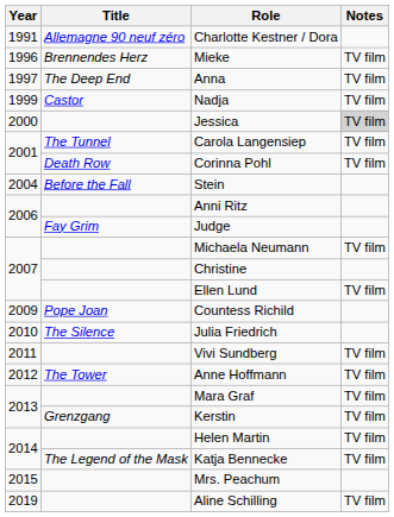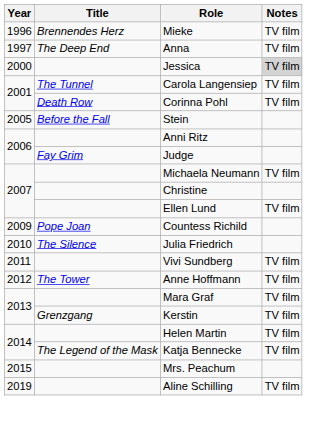- row: 1991 | Allemagne 90 neuf zéro | Charlotte Kestner / Dora
- row: 1999 | Castor | Nadja | TV film
Stein | Year: 2004 -> 2005
